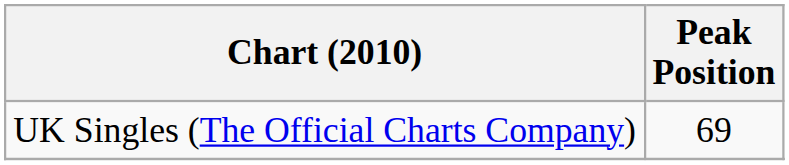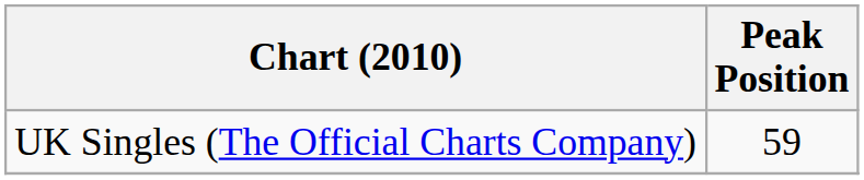UK Singles (The Official Charts Company) | Peak Position: 69 -> 59
